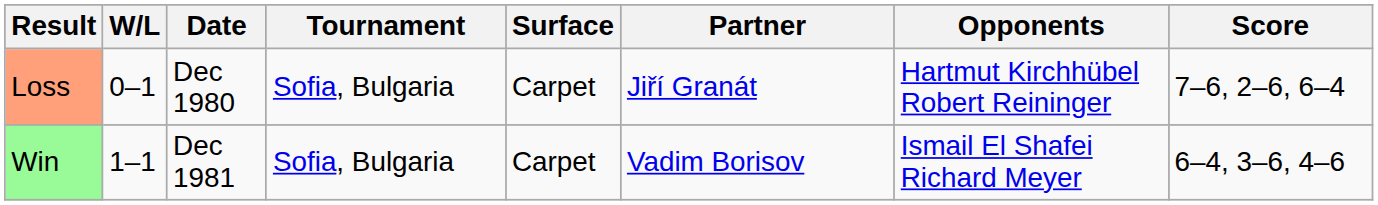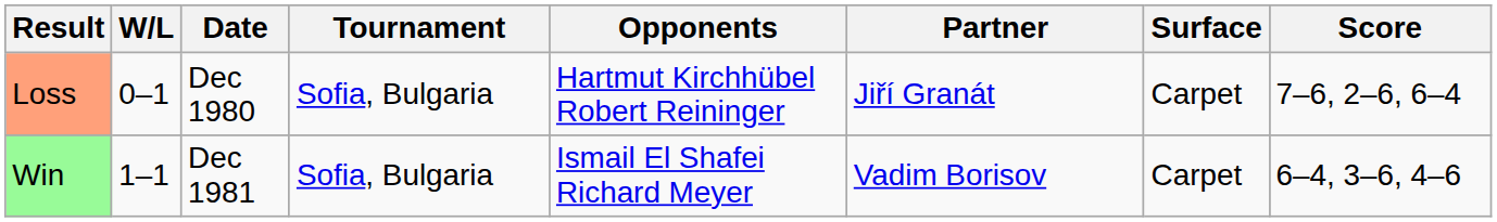columns swapped: Surface <-> Opponents
